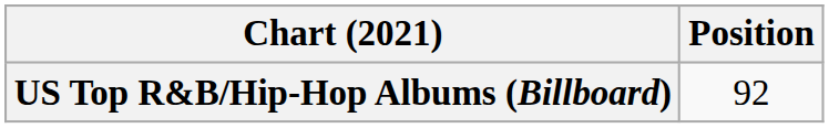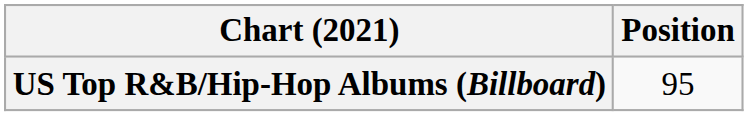US Top R&B/Hip-Hop Albums (Billboard) | Position: 92 -> 95
